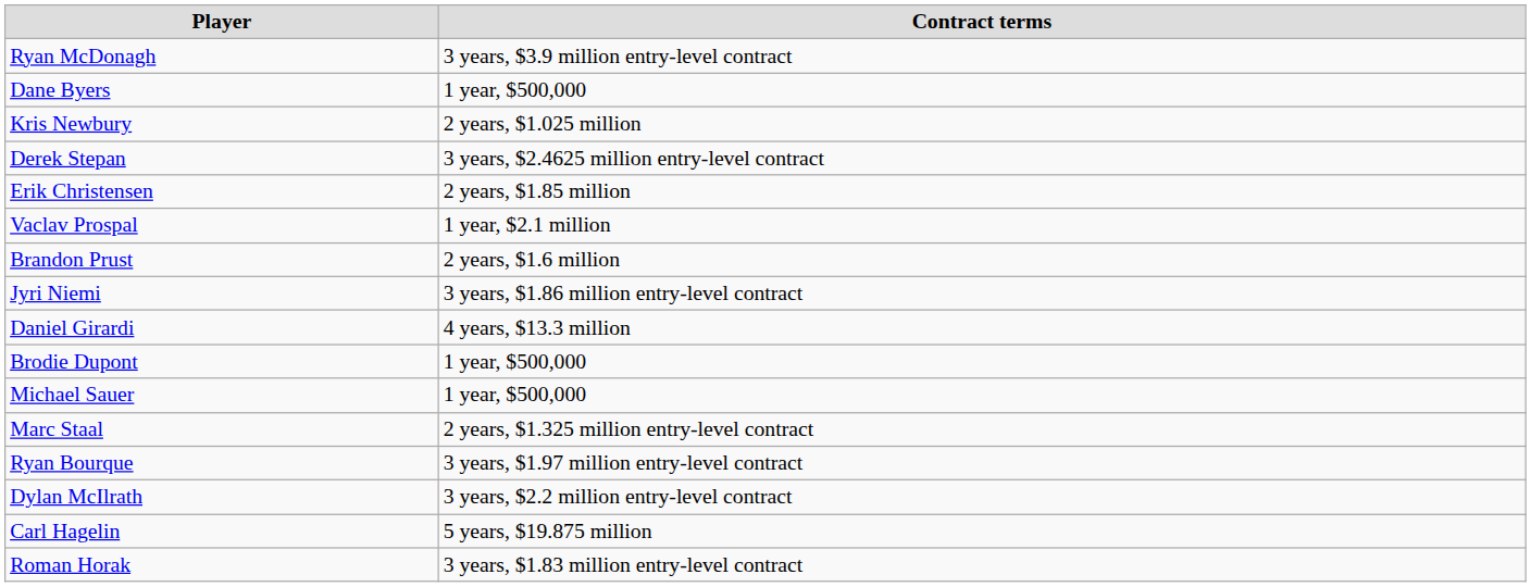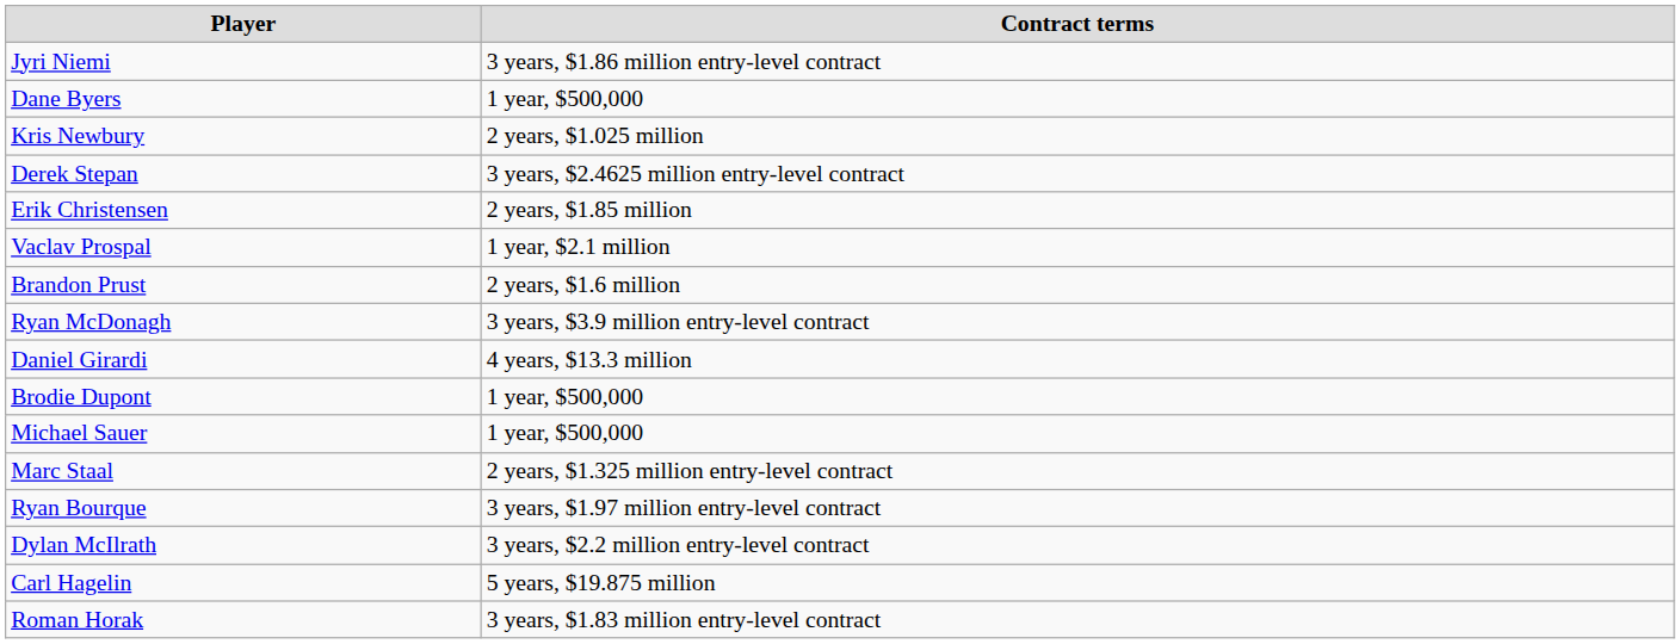rows swapped: Jyri Niemi <-> Ryan McDonagh
